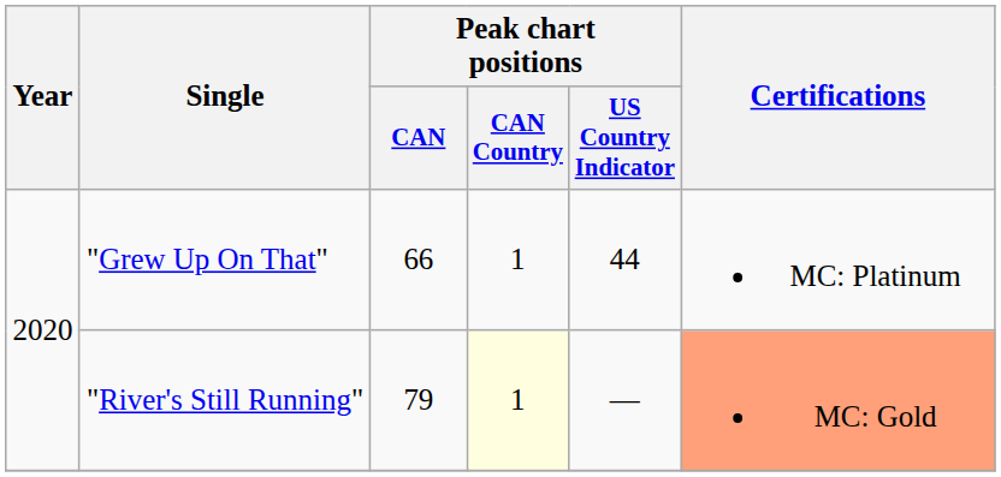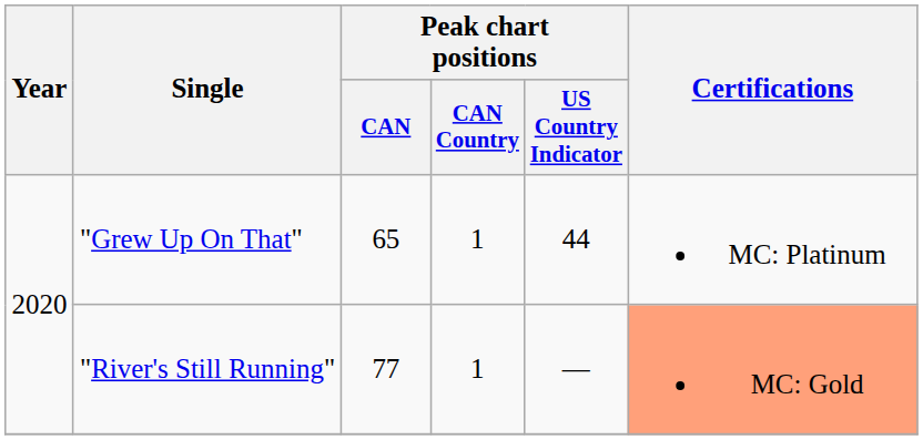"Grew Up On That" | Peak chart positions / CAN: 66 -> 65
"River's Still Running" | Peak chart positions / CAN: 79 -> 77
"River's Still Running" | Peak chart positions / CAN Country: lightyellow background -> no background
